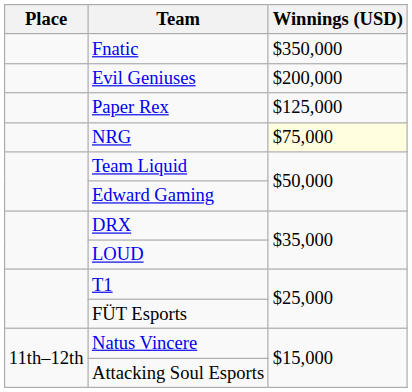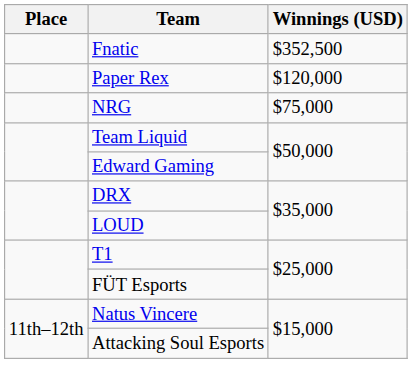Fnatic | Winnings (USD): $350,000 -> $352,500
- row: Evil Geniuses | $200,000
Paper Rex | Winnings (USD): $125,000 -> $120,000
NRG | Winnings (USD): lightyellow background -> no background
